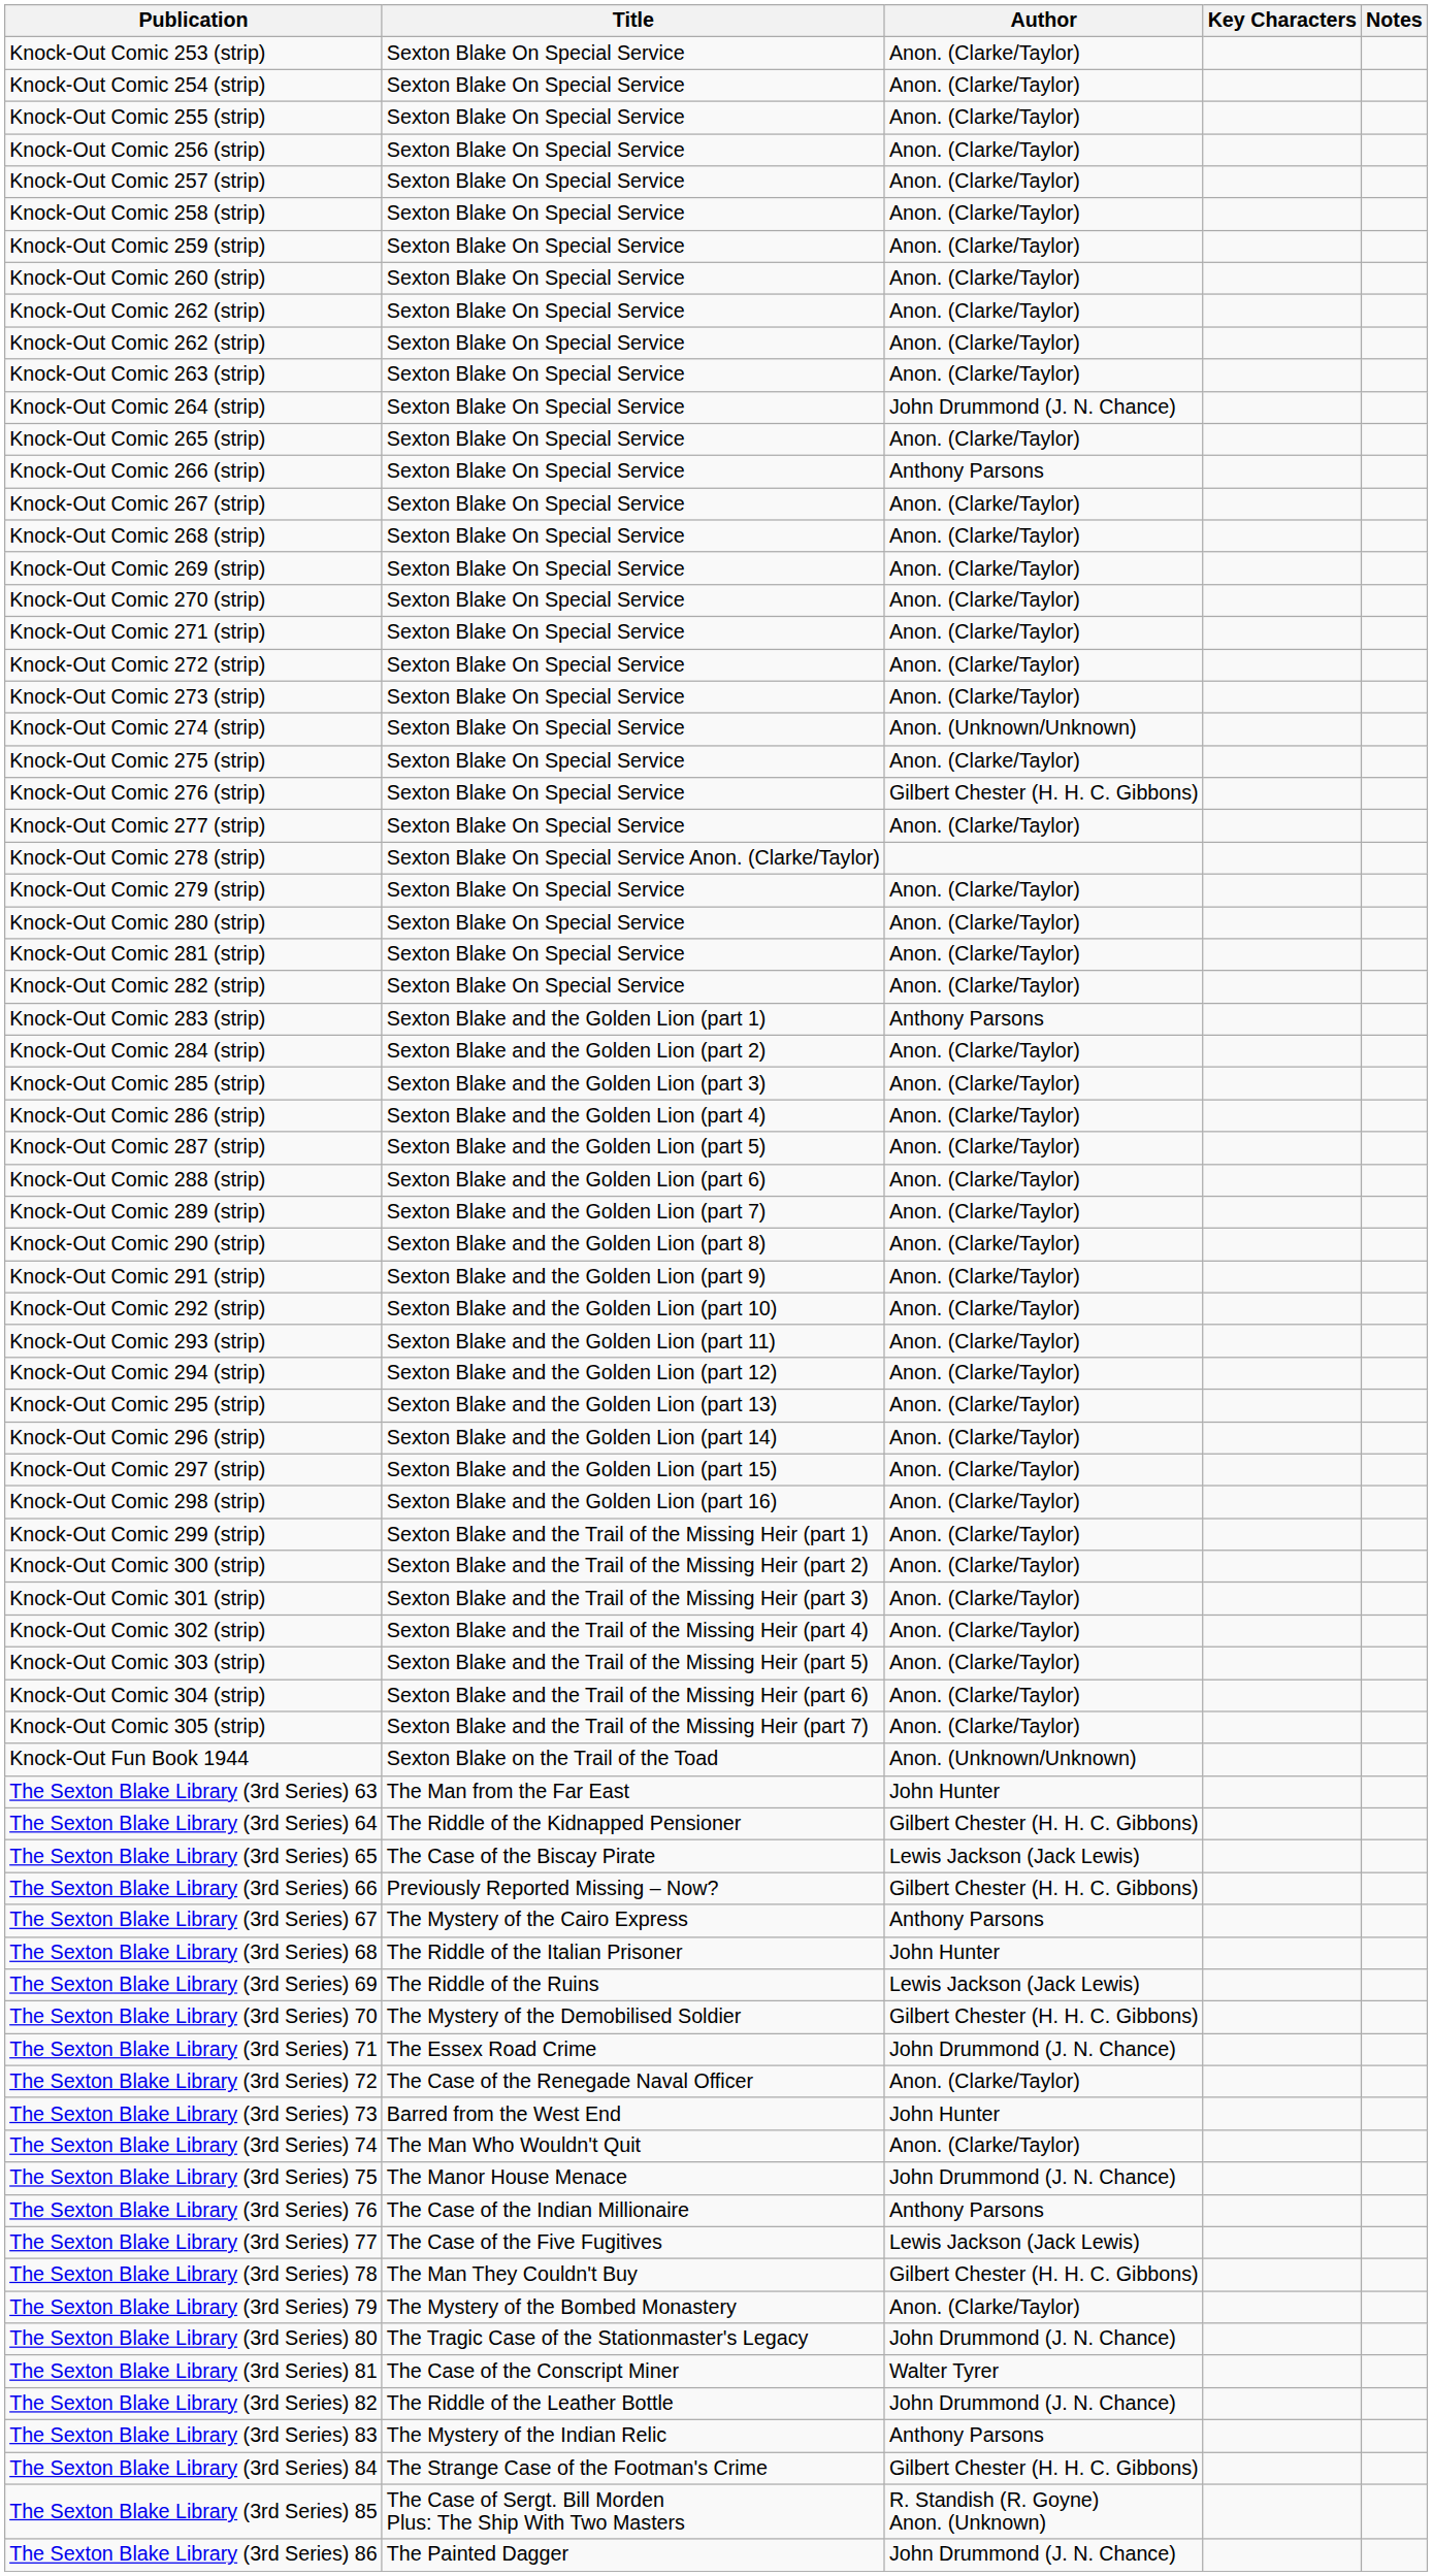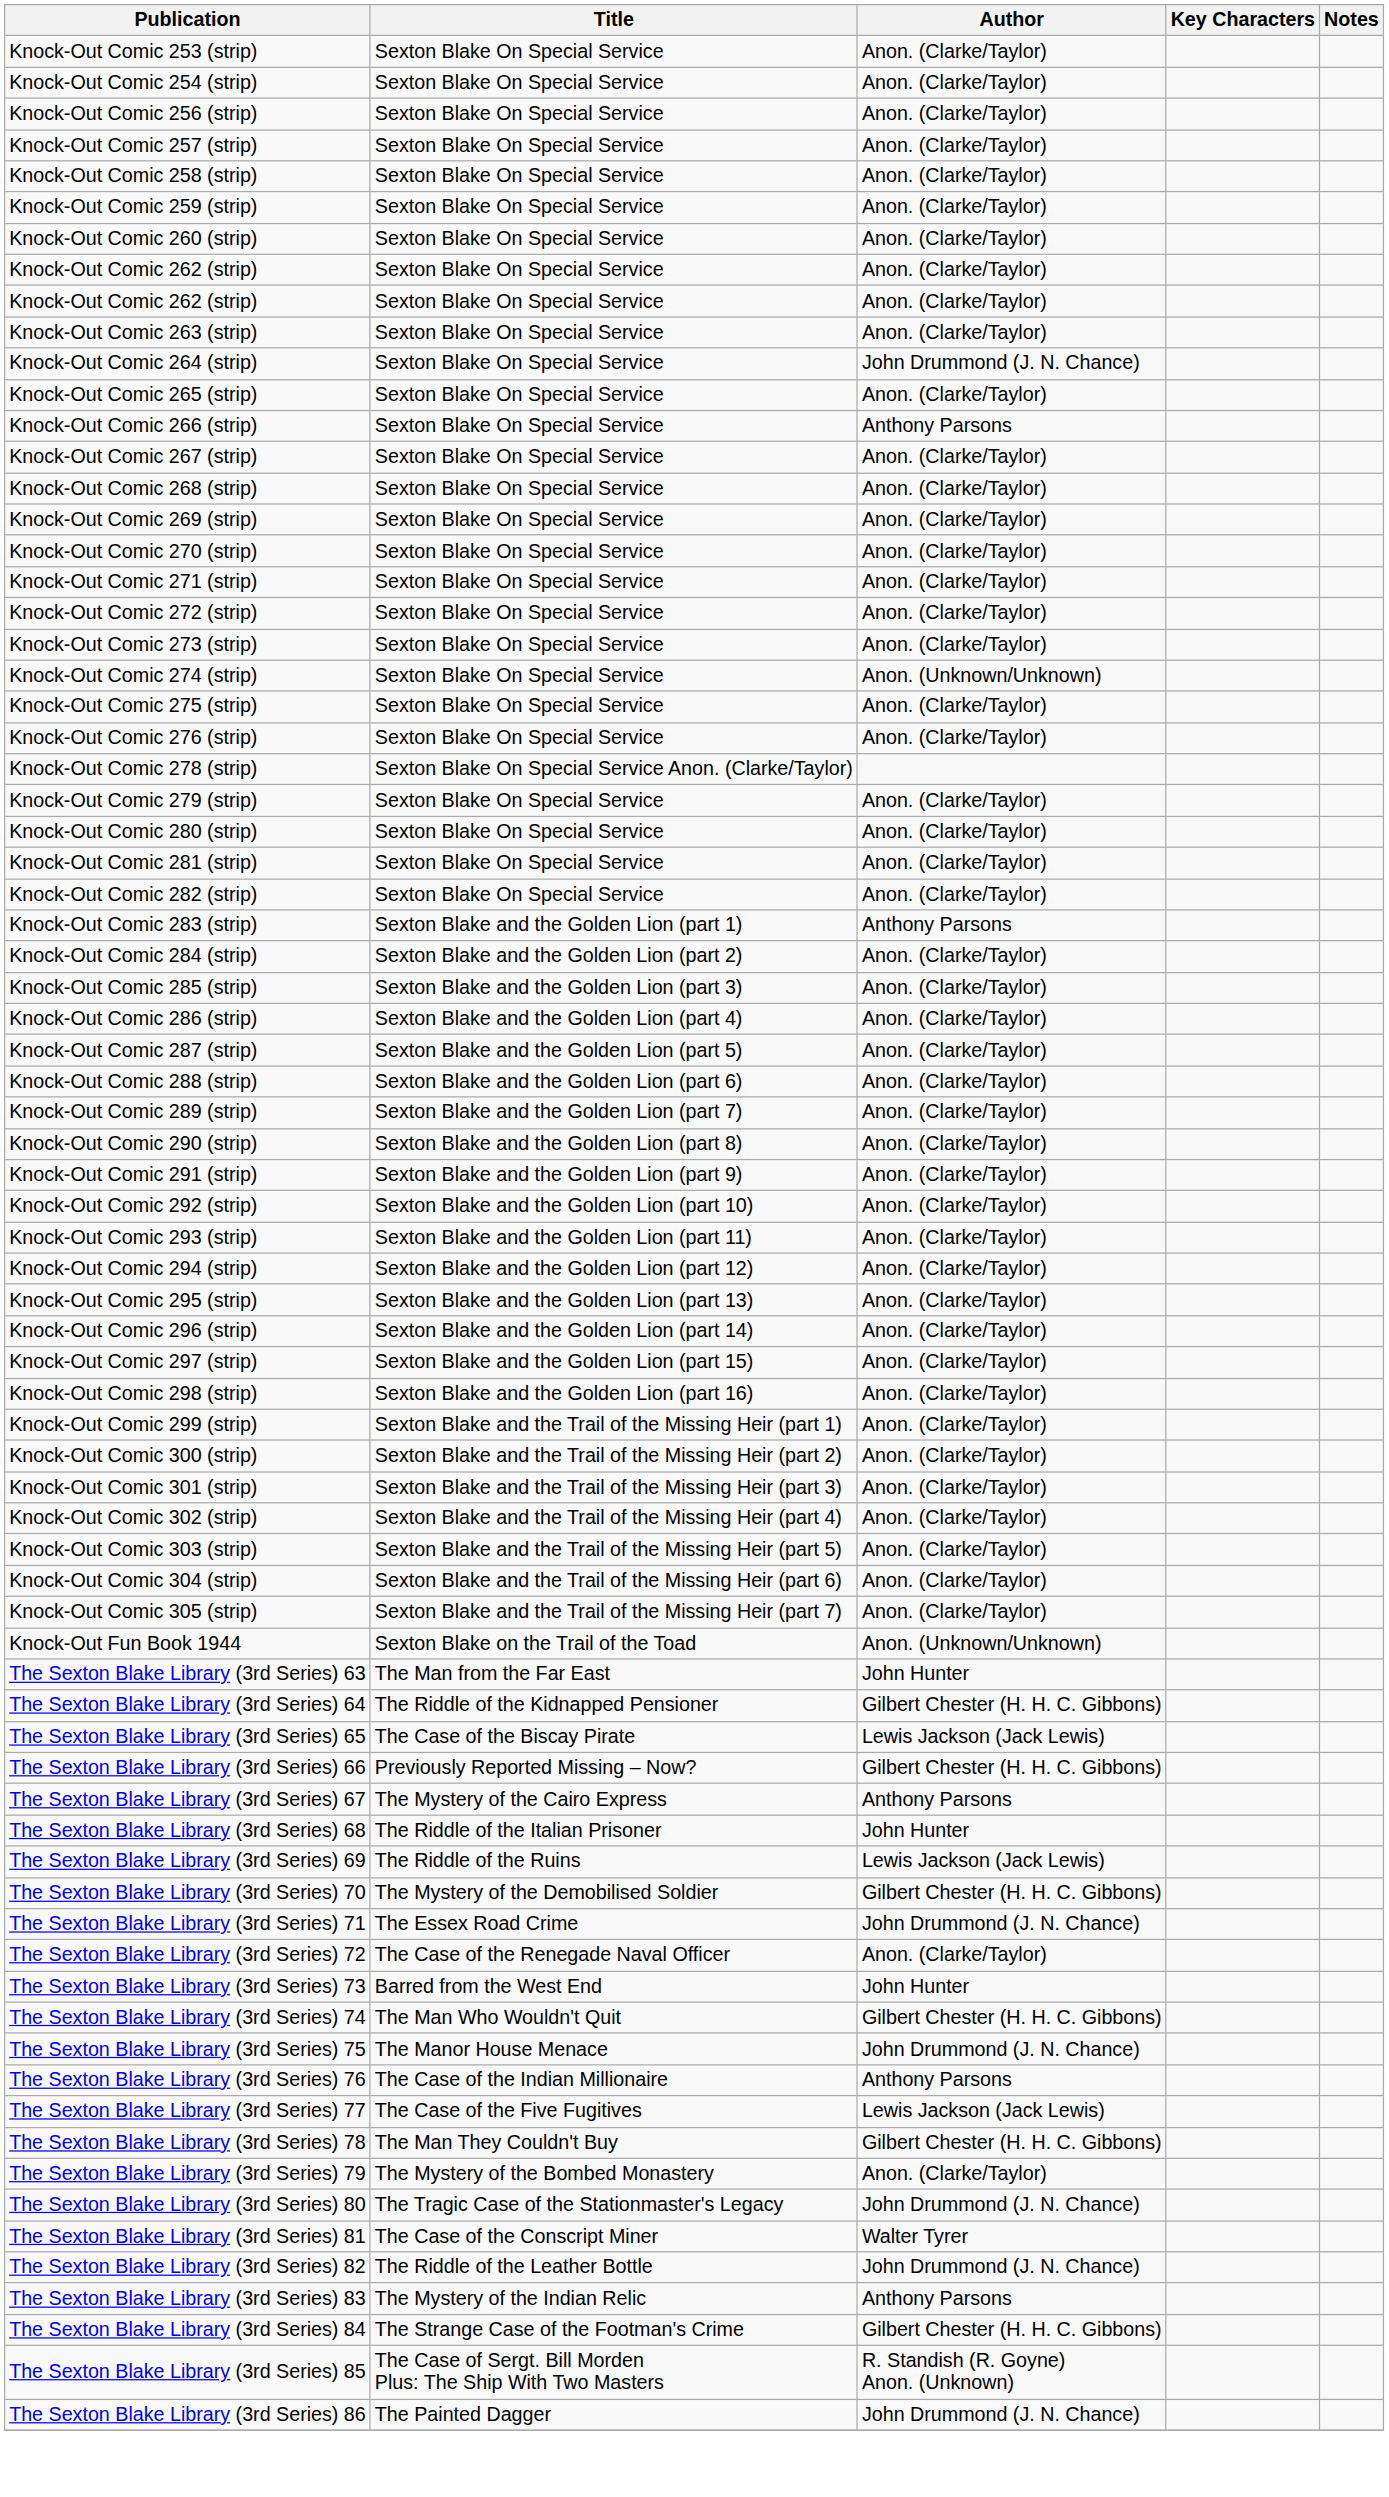- row: Knock-Out Comic 255 (strip) | Sexton Blake On Special Service | Anon. (Clarke/Taylor)
Knock-Out Comic 276 (strip) | Author: Gilbert Chester (H. H. C. Gibbons) -> Anon. (Clarke/Taylor)
- row: Knock-Out Comic 277 (strip) | Sexton Blake On Special Service | Anon. (Clarke/Taylor)
The Sexton Blake Library (3rd Series) 74 | Author: Anon. (Clarke/Taylor) -> Gilbert Chester (H. H. C. Gibbons)
